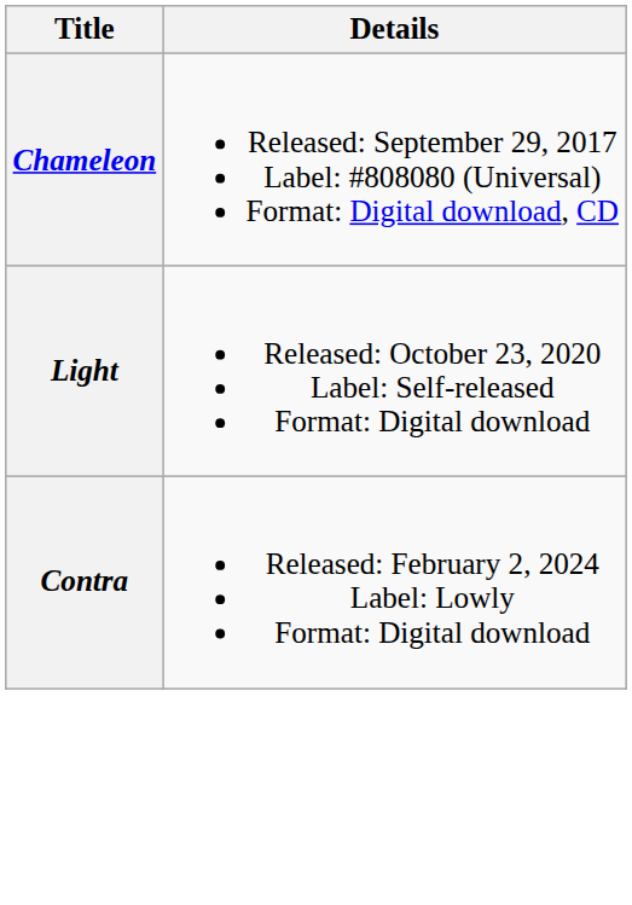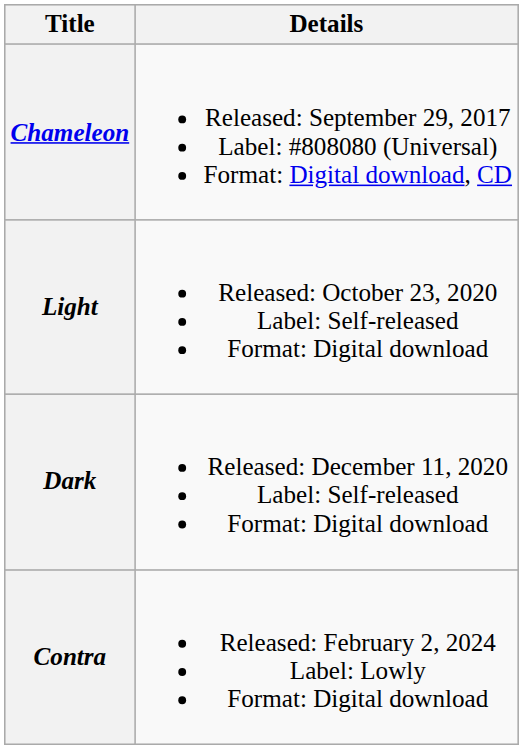+ row: Dark | Released: December 11, 2020 Label: Self-released Format: Digital download
